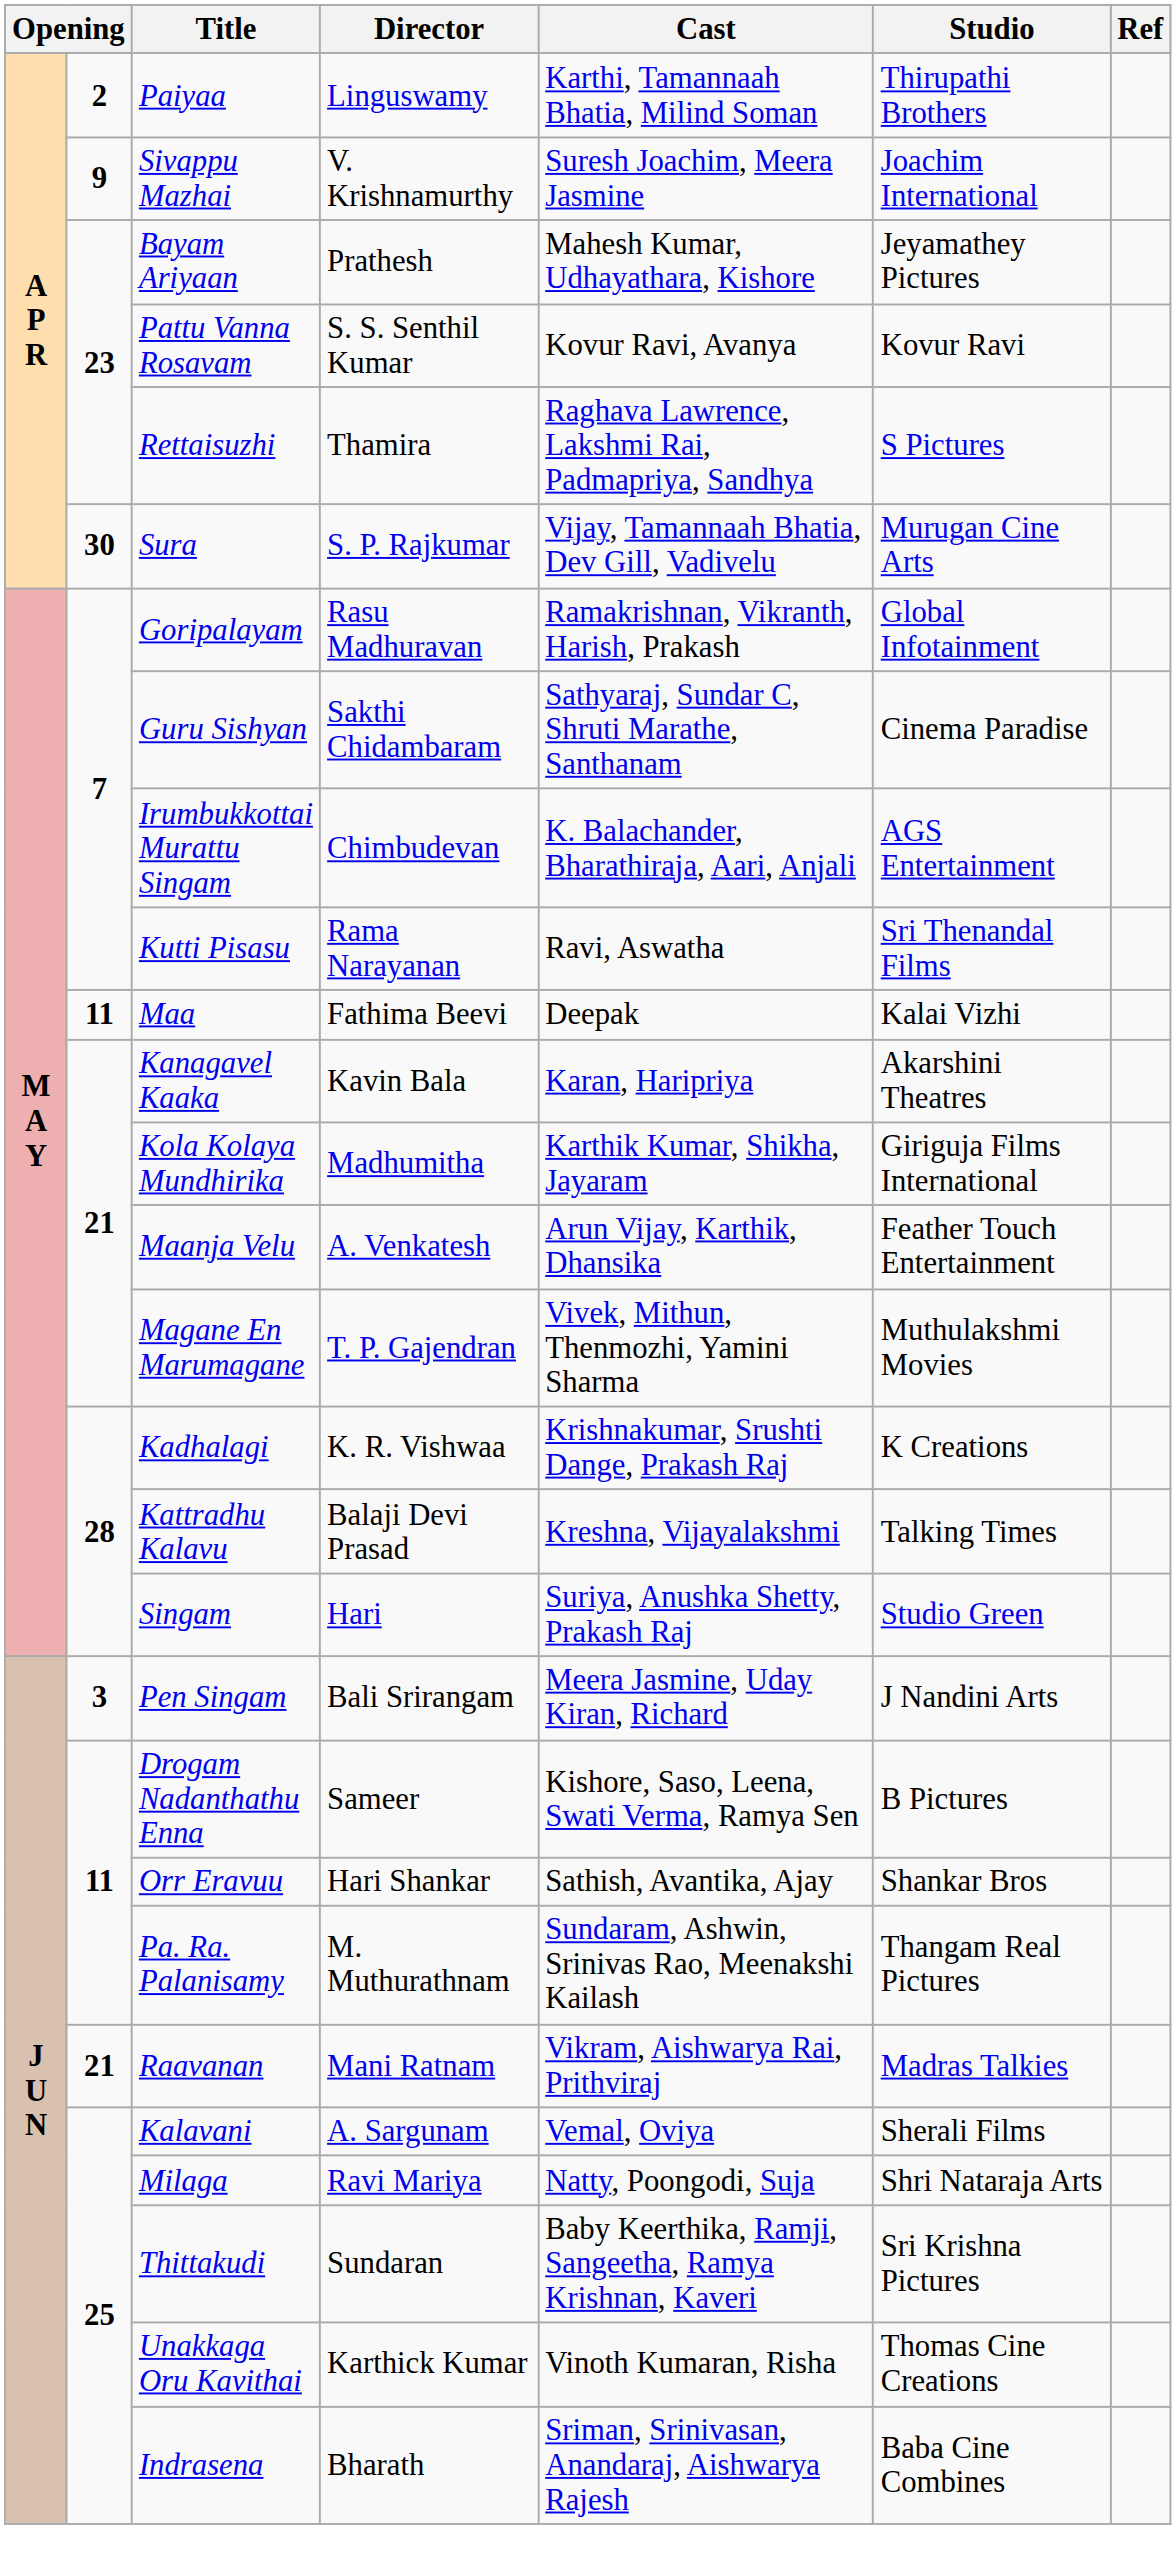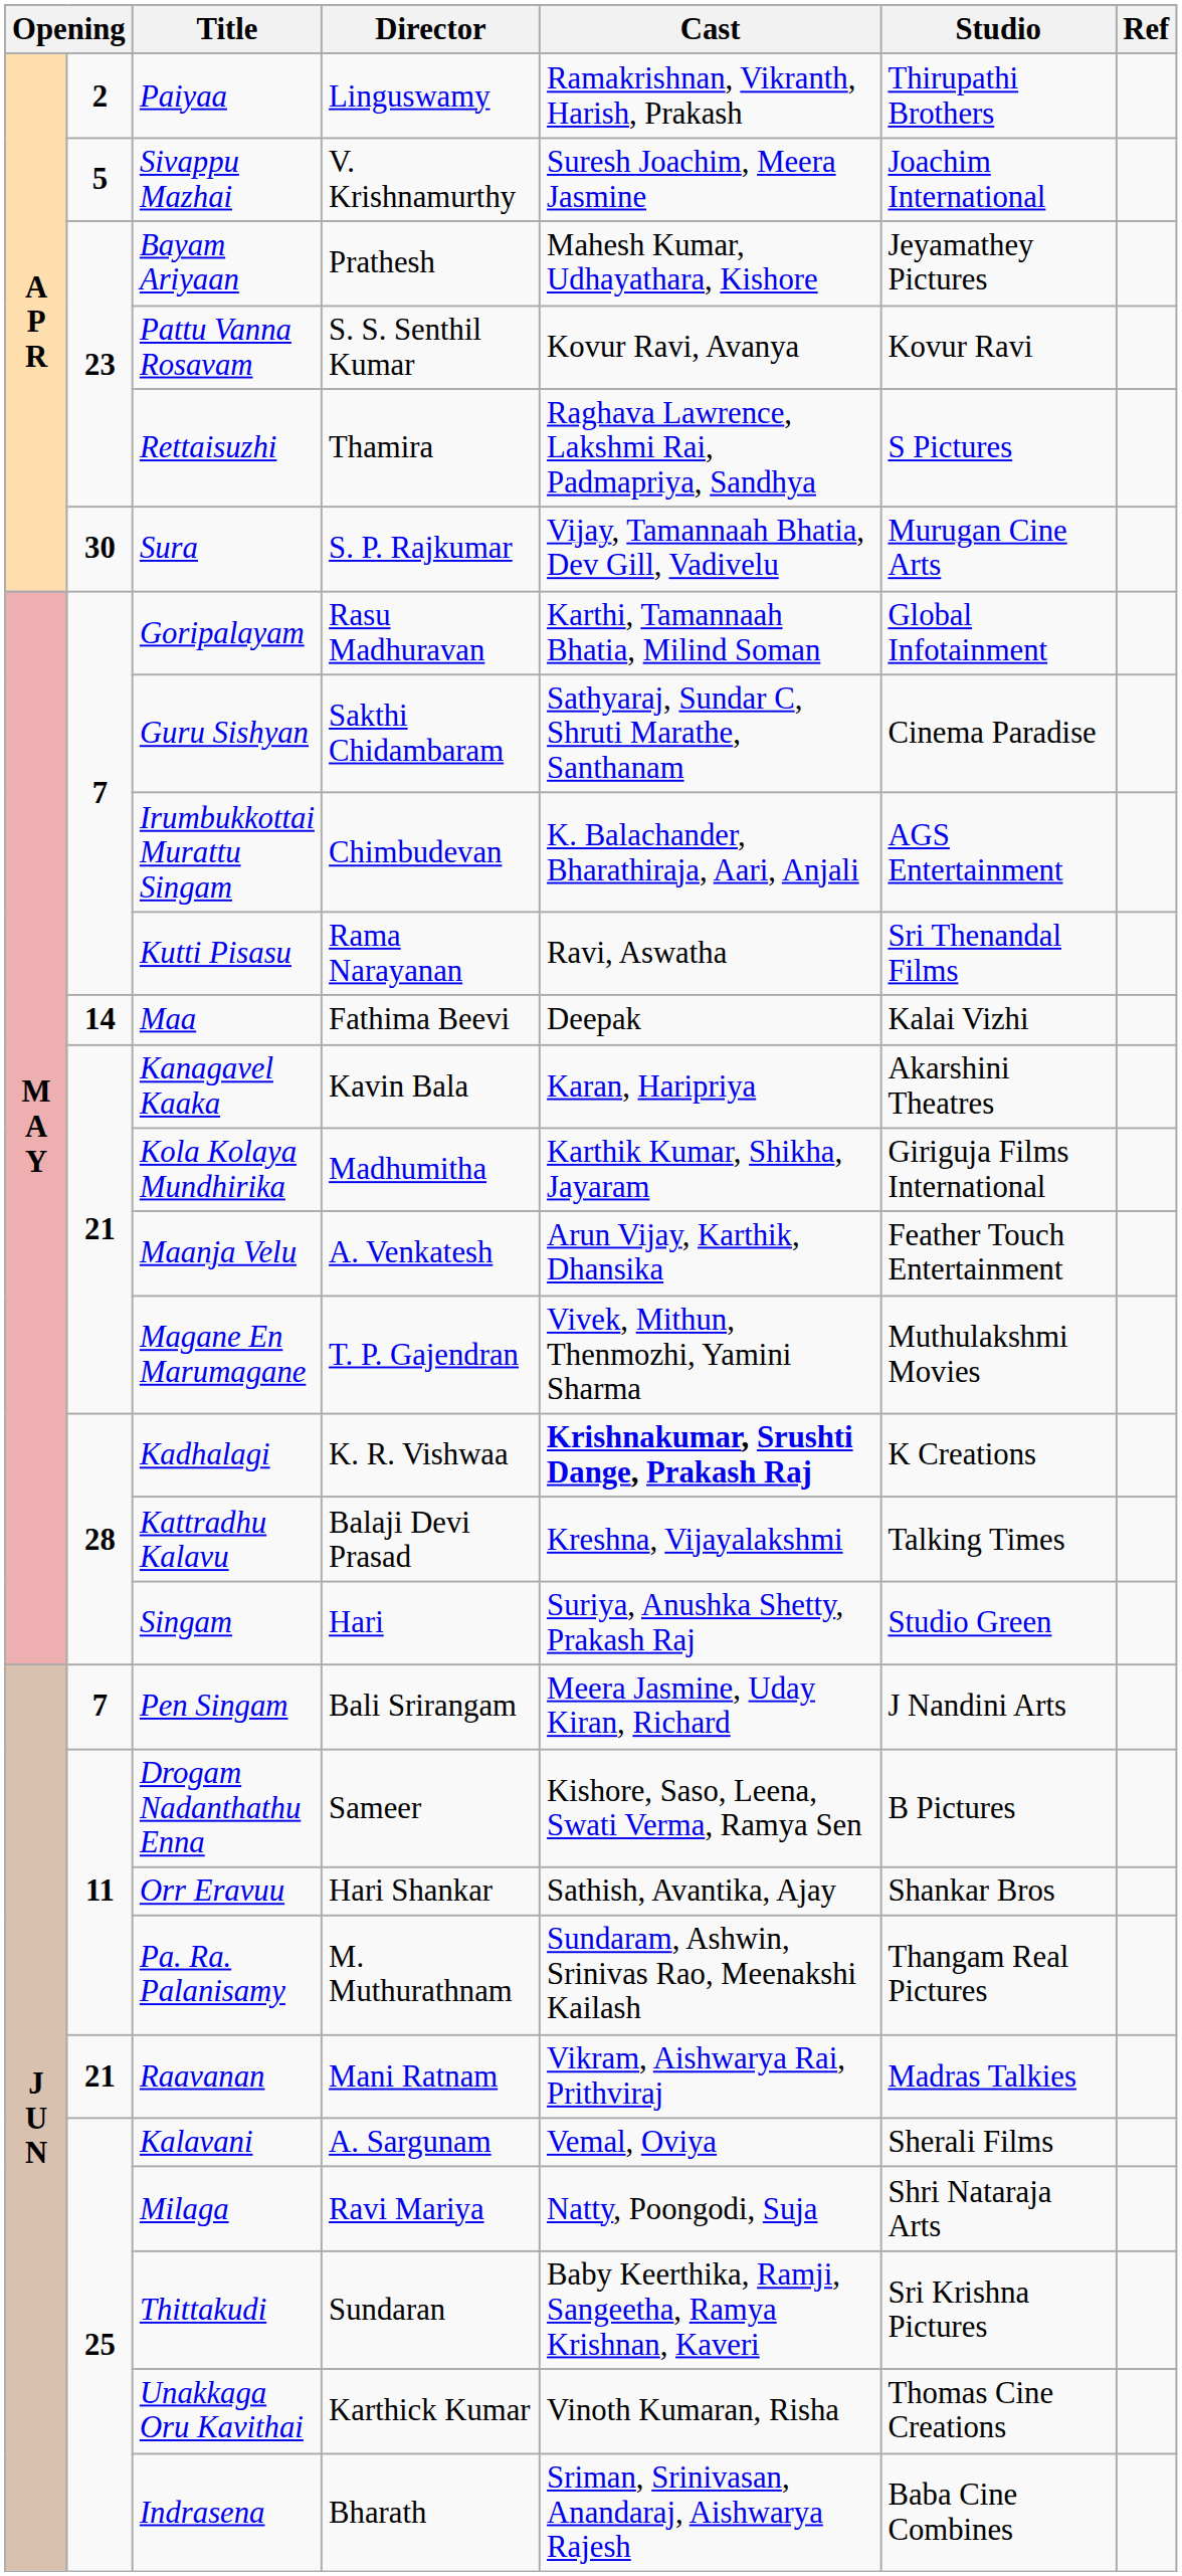Paiyaa | Cast: Karthi, Tamannaah Bhatia, Milind Soman -> Ramakrishnan, Vikranth, Harish, Prakash
Sivappu Mazhai | column 2: 9 -> 5
Goripalayam | Cast: Ramakrishnan, Vikranth, Harish, Prakash -> Karthi, Tamannaah Bhatia, Milind Soman
Maa | column 2: 11 -> 14
Kadhalagi | Cast: normal -> bold
Pen Singam | column 2: 3 -> 7
